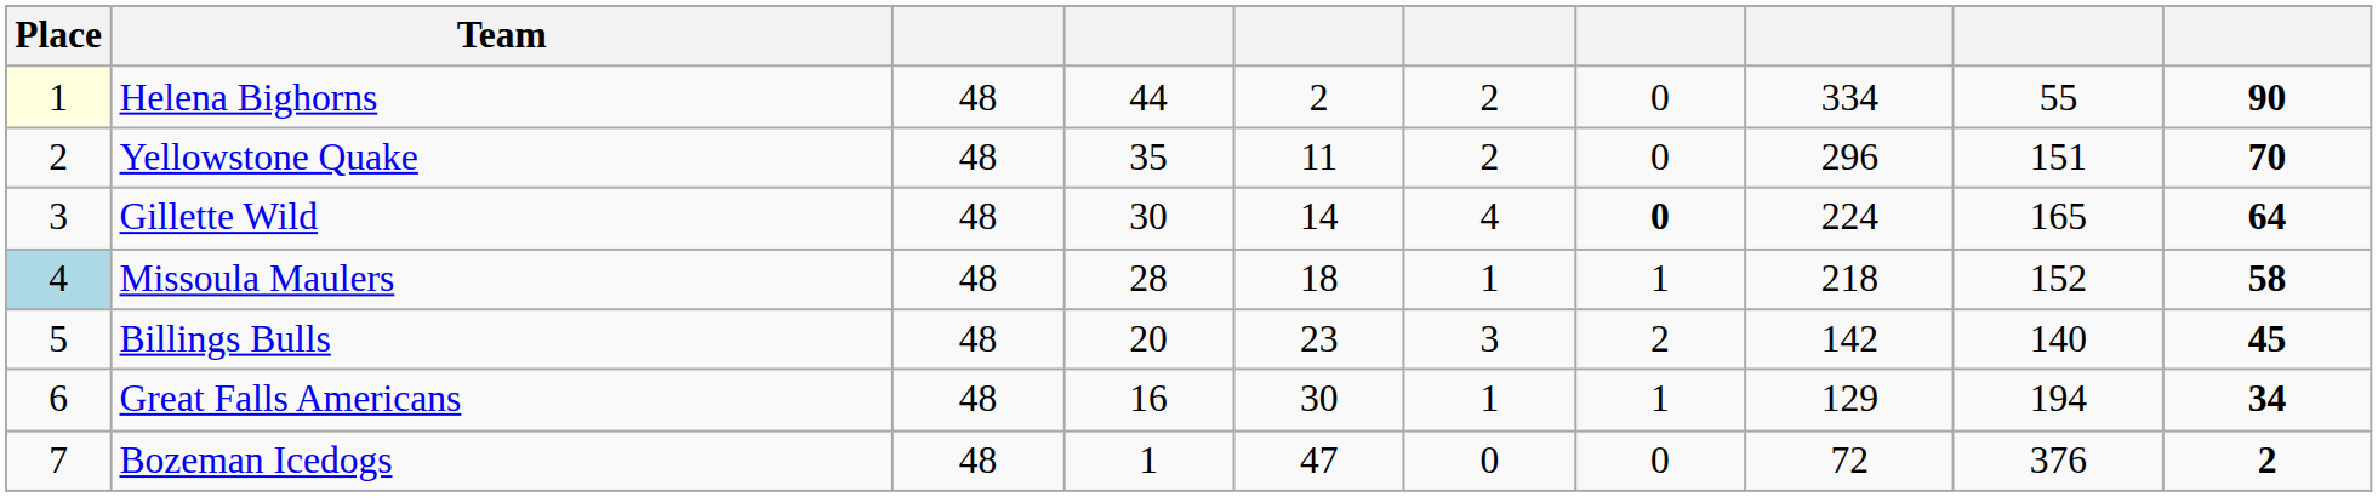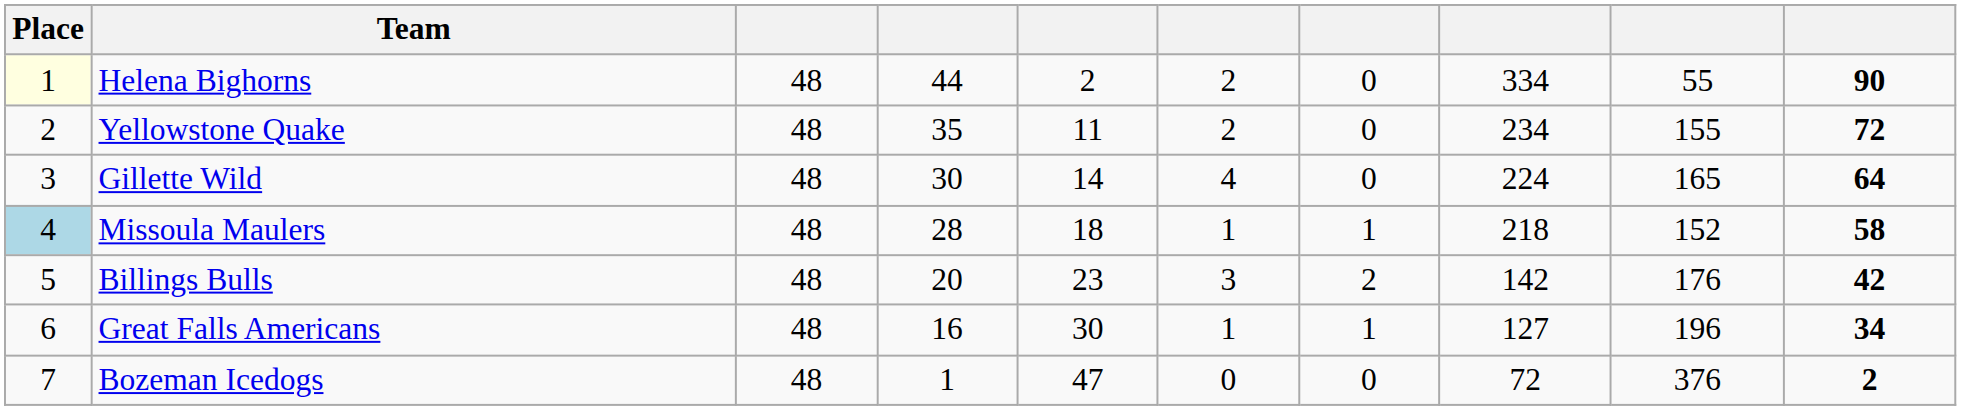Yellowstone Quake | column 8: 296 -> 234
Yellowstone Quake | column 9: 151 -> 155
Yellowstone Quake | column 10: 70 -> 72
Gillette Wild | column 7: bold -> normal
Billings Bulls | column 9: 140 -> 176
Billings Bulls | column 10: 45 -> 42
Great Falls Americans | column 8: 129 -> 127
Great Falls Americans | column 9: 194 -> 196
